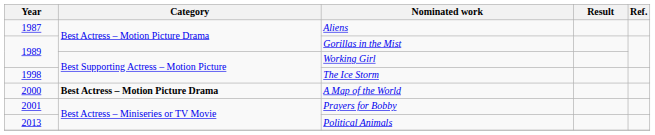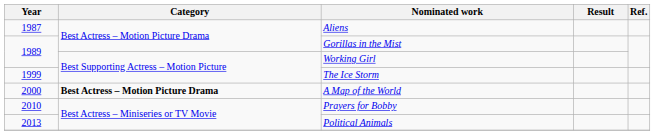The Ice Storm | Year: 1998 -> 1999
Prayers for Bobby | Year: 2001 -> 2010
